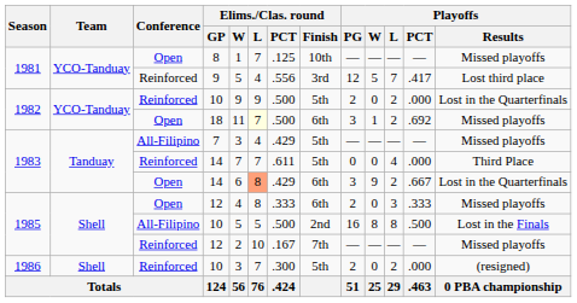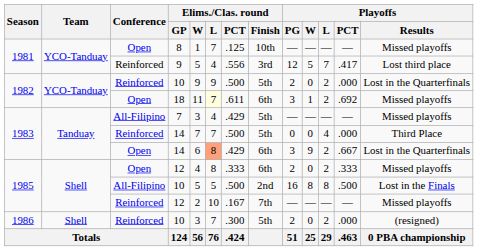18 | Elims./Clas. round / PCT: .500 -> .611
Reinforced / 14 | Elims./Clas. round / PCT: .611 -> .500
Open / 12 | Playoffs / L: 3 -> 2
